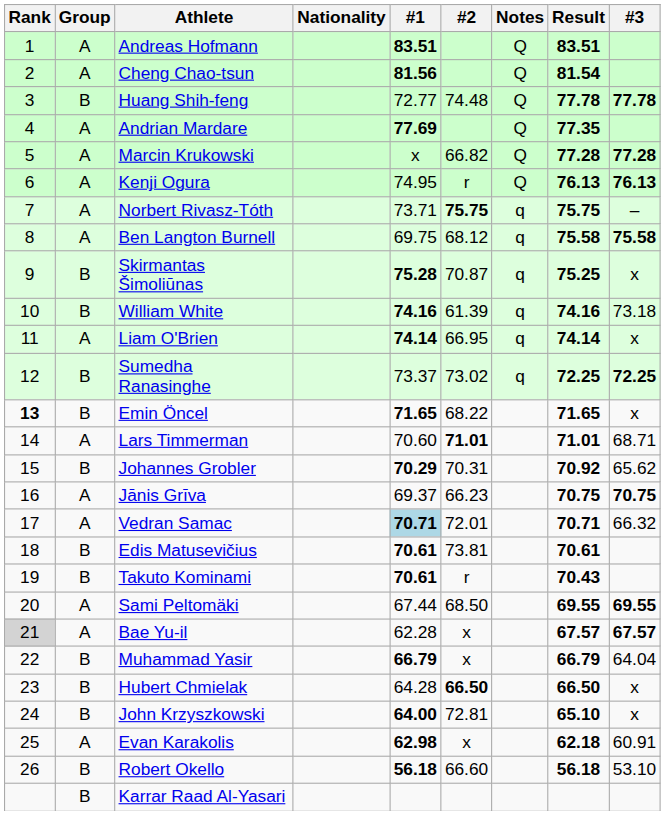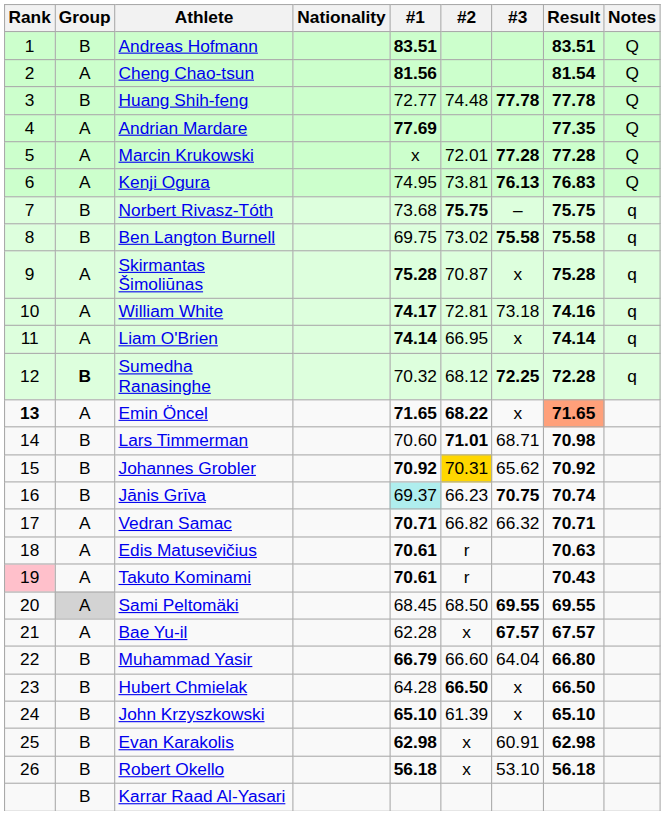columns swapped: #3 <-> Notes
Andreas Hofmann | Group: A -> B
Marcin Krukowski | #2: 66.82 -> 72.01
Kenji Ogura | #2: r -> 73.81
Kenji Ogura | Result: 76.13 -> 76.83
Norbert Rivasz-Tóth | Group: A -> B
Norbert Rivasz-Tóth | #1: 73.71 -> 73.68
Ben Langton Burnell | Group: A -> B
Ben Langton Burnell | #2: 68.12 -> 73.02
Skirmantas Šimoliūnas | Group: B -> A
Skirmantas Šimoliūnas | Result: 75.25 -> 75.28
William White | Group: B -> A
William White | #1: 74.16 -> 74.17
William White | #2: 61.39 -> 72.81
Sumedha Ranasinghe | Group: normal -> bold
Sumedha Ranasinghe | #1: 73.37 -> 70.32
Sumedha Ranasinghe | #2: 73.02 -> 68.12
Sumedha Ranasinghe | Result: 72.25 -> 72.28
Emin Öncel | Group: B -> A
Emin Öncel | #2: normal -> bold
Emin Öncel | Result: no background -> lightsalmon background
Lars Timmerman | Group: A -> B
Lars Timmerman | Result: 71.01 -> 70.98
Johannes Grobler | #1: 70.29 -> 70.92
Johannes Grobler | #2: no background -> gold background
Jānis Grīva | Group: A -> B
Jānis Grīva | #1: no background -> paleturquoise background
Jānis Grīva | Result: 70.75 -> 70.74
Vedran Samac | #1: lightblue background -> no background
Vedran Samac | #2: 72.01 -> 66.82
Edis Matusevičius | Group: B -> A
Edis Matusevičius | #2: 73.81 -> r
Edis Matusevičius | Result: 70.61 -> 70.63
Takuto Kominami | Rank: no background -> pink background
Takuto Kominami | Group: B -> A
Sami Peltomäki | Group: no background -> lightgrey background
Sami Peltomäki | #1: 67.44 -> 68.45
Bae Yu-il | Rank: lightgrey background -> no background
Muhammad Yasir | #2: x -> 66.60
Muhammad Yasir | Result: 66.79 -> 66.80
John Krzyszkowski | #1: 64.00 -> 65.10
John Krzyszkowski | #2: 72.81 -> 61.39
Evan Karakolis | Group: A -> B
Evan Karakolis | Result: 62.18 -> 62.98
Robert Okello | #2: 66.60 -> x
